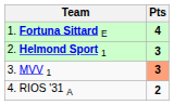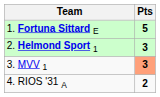1. Fortuna Sittard E | Pts: 4 -> 5
